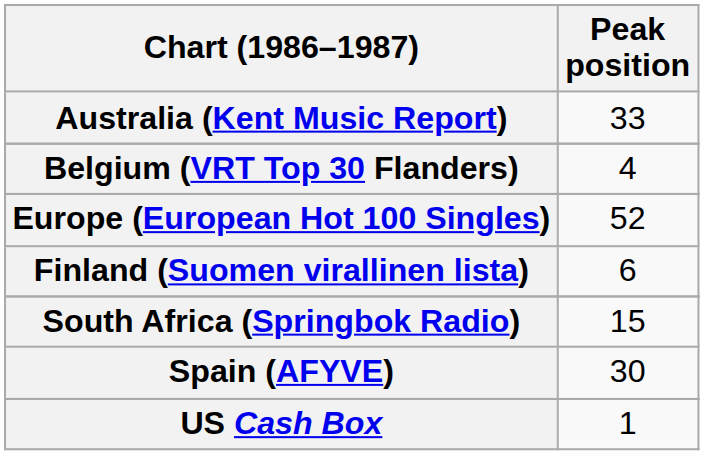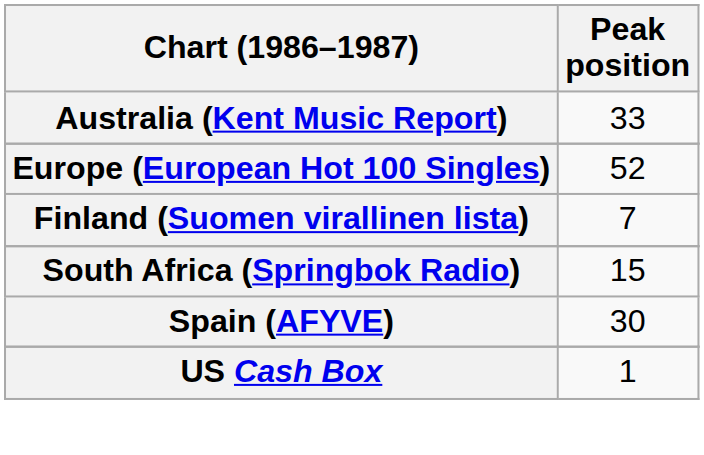- row: Belgium (VRT Top 30 Flanders) | 4
Finland (Suomen virallinen lista) | Peak position: 6 -> 7
